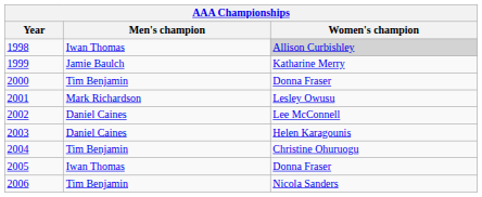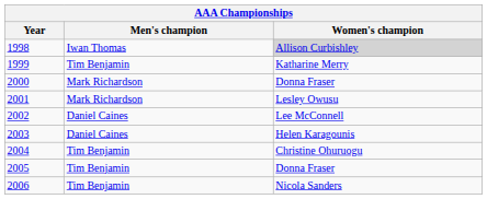1999 | Men's champion: Jamie Baulch -> Tim Benjamin
2000 | Men's champion: Tim Benjamin -> Mark Richardson
2005 | Men's champion: Iwan Thomas -> Tim Benjamin
